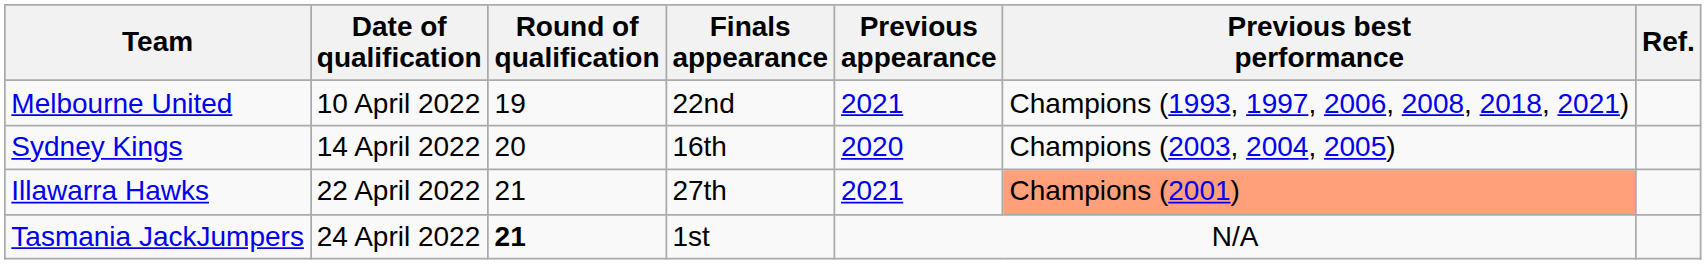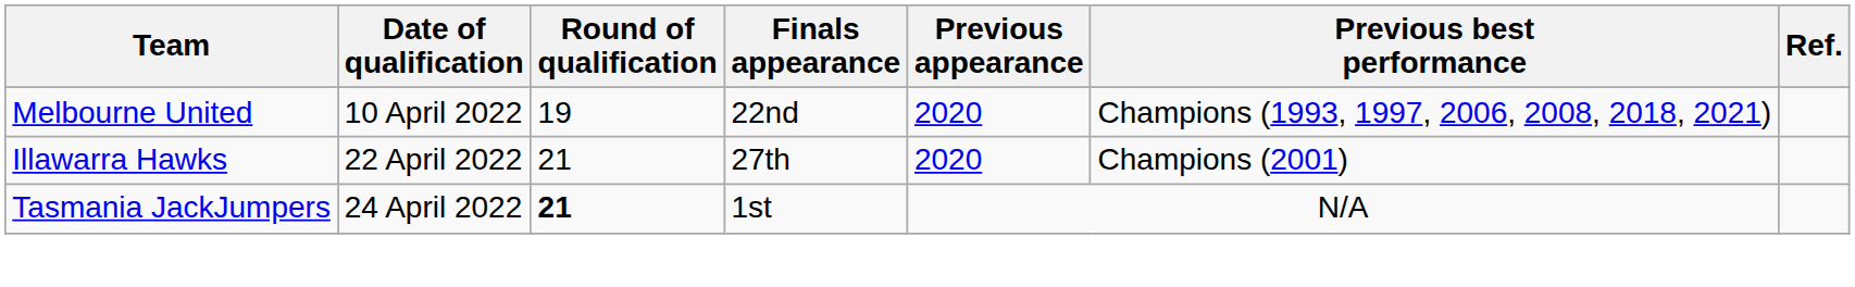Melbourne United | Previous appearance: 2021 -> 2020
- row: Sydney Kings | 14 April 2022 | 20 | 16th | 2020 | Champions (2003, 2004, 2005)
Illawarra Hawks | Previous appearance: 2021 -> 2020
Illawarra Hawks | Previous best performance: lightsalmon background -> no background
